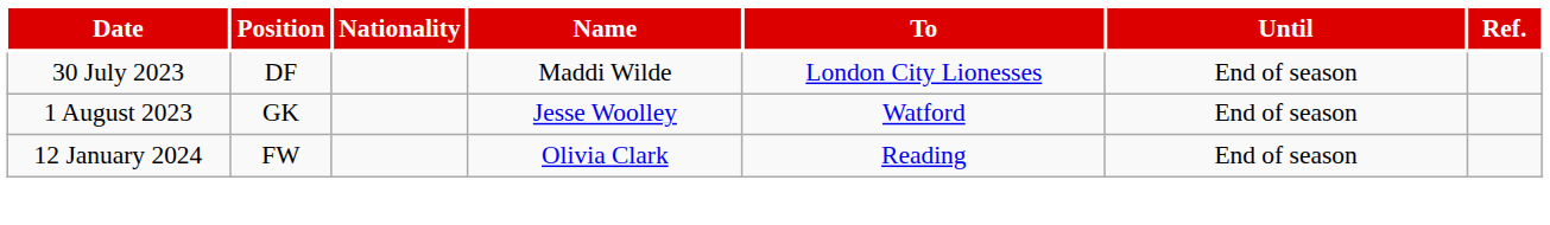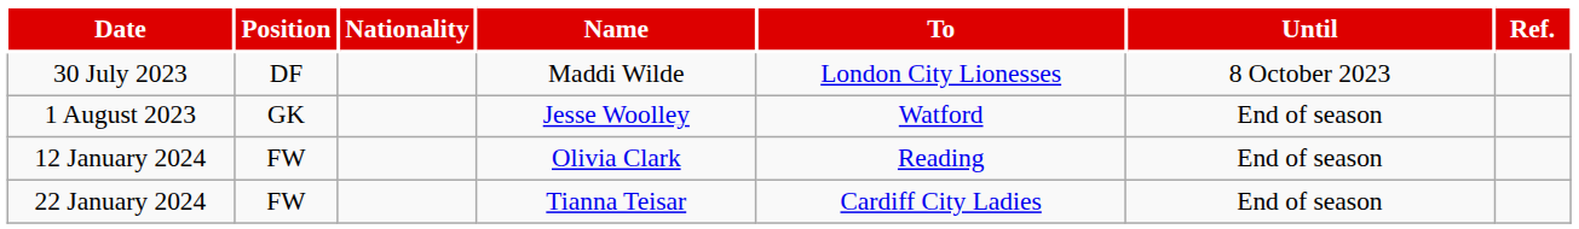30 July 2023 | Until: End of season -> 8 October 2023
+ row: 22 January 2024 | FW | Tianna Teisar | Cardiff City Ladies | End of season
